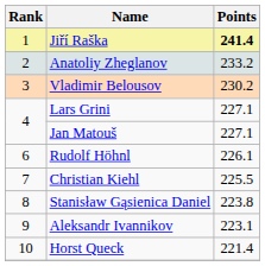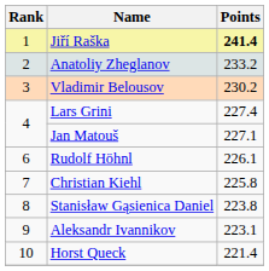Lars Grini | Points: 227.1 -> 227.4
Christian Kiehl | Points: 225.5 -> 225.8
